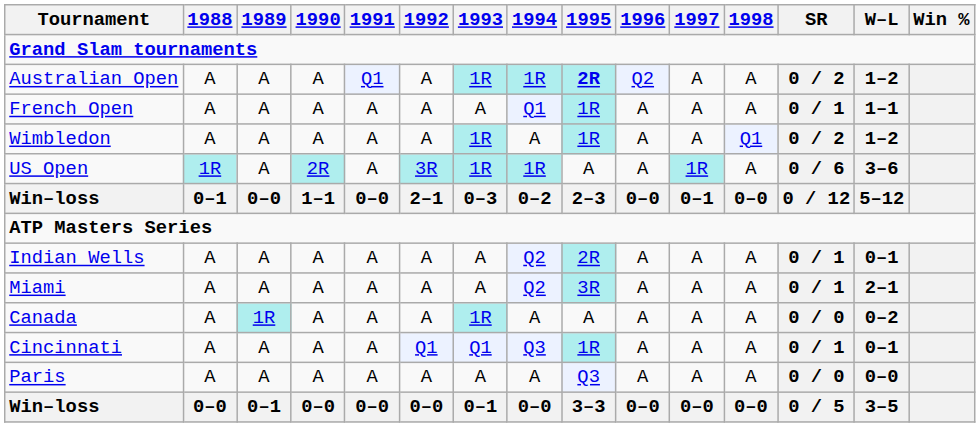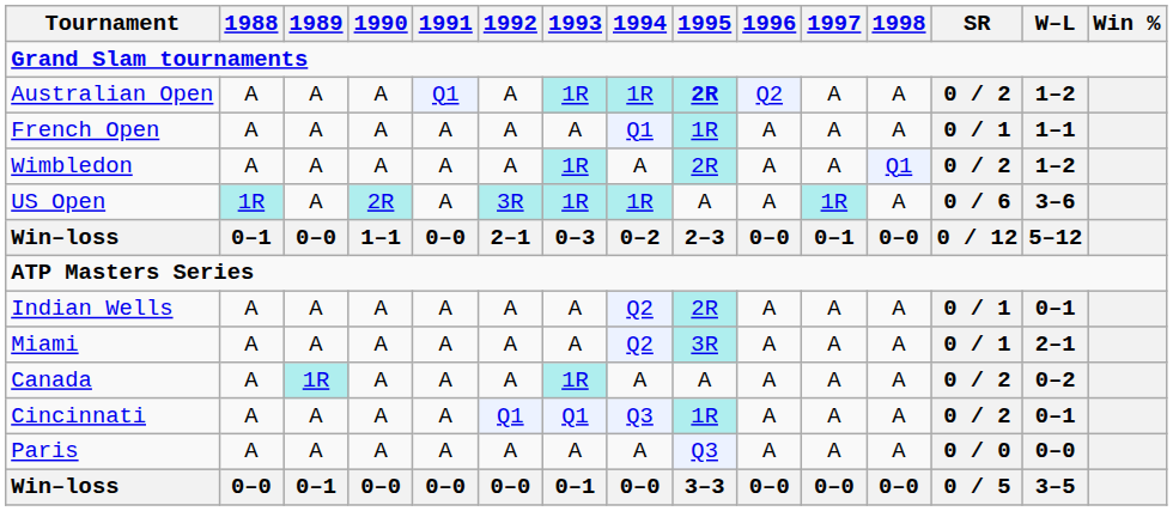Wimbledon | 1995: 1R -> 2R
Canada | SR: 0 / 0 -> 0 / 2
Cincinnati | SR: 0 / 1 -> 0 / 2
